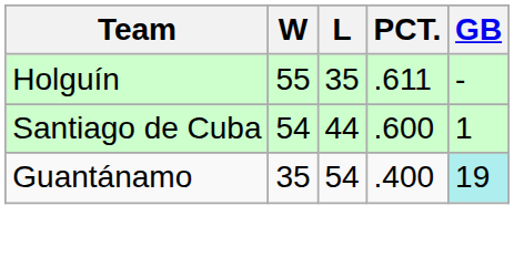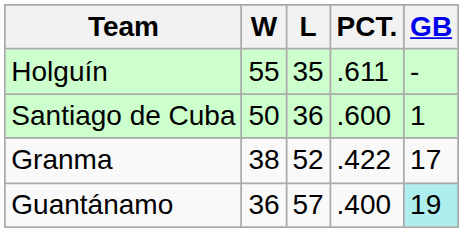Santiago de Cuba | W: 54 -> 50
Santiago de Cuba | L: 44 -> 36
+ row: Granma | 38 | 52 | .422 | 17
Guantánamo | W: 35 -> 36
Guantánamo | L: 54 -> 57
